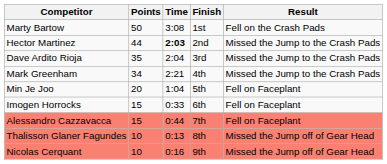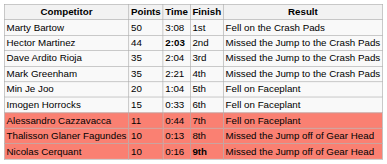Mark Greenham | Points: 34 -> 35
Alessandro Cazzavacca | Points: 15 -> 11
Nicolas Cerquant | Finish: normal -> bold
